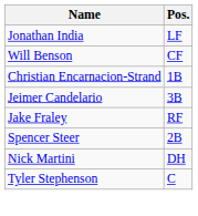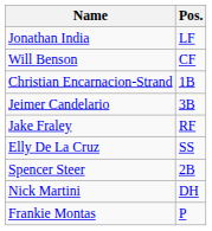+ row: Elly De La Cruz | SS
- row: Tyler Stephenson | C
+ row: Frankie Montas | P
